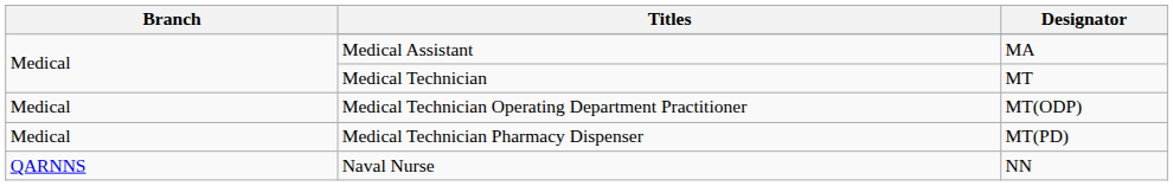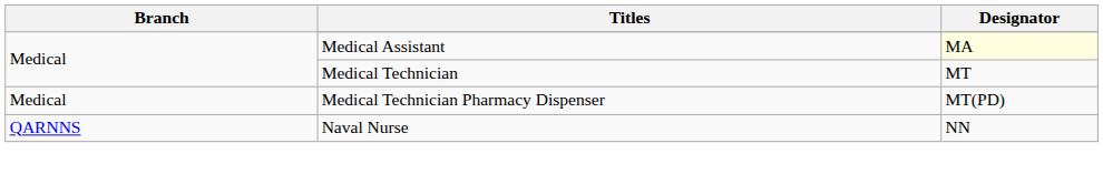Medical Assistant | Designator: no background -> lightyellow background
- row: Medical | Medical Technician Operating Department Practitioner | MT(ODP)
